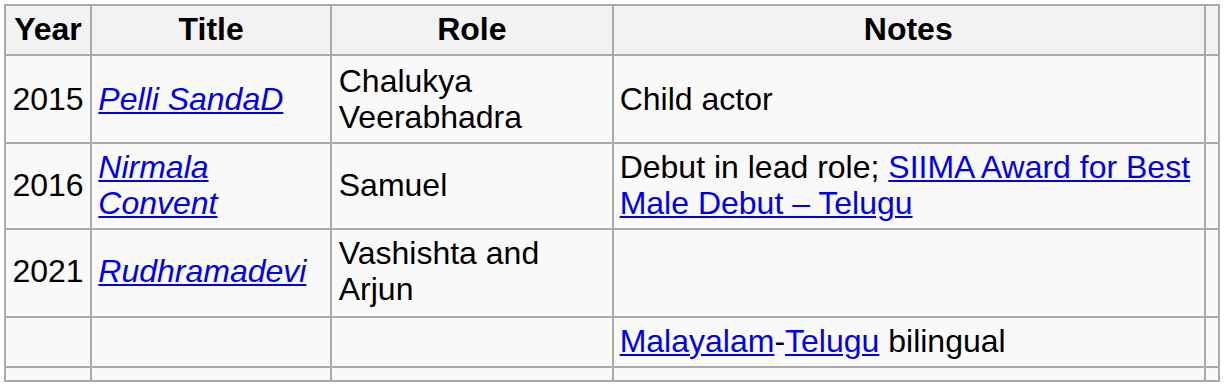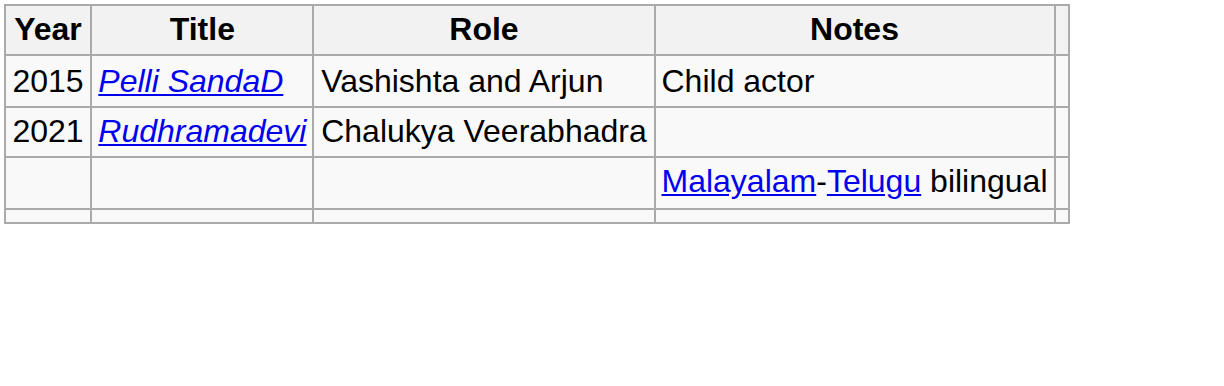2015 | Role: Chalukya Veerabhadra -> Vashishta and Arjun
- row: 2016 | Nirmala Convent | Samuel | Debut in lead role; SIIMA Award for Best Male Debut – Telugu
2021 | Role: Vashishta and Arjun -> Chalukya Veerabhadra
